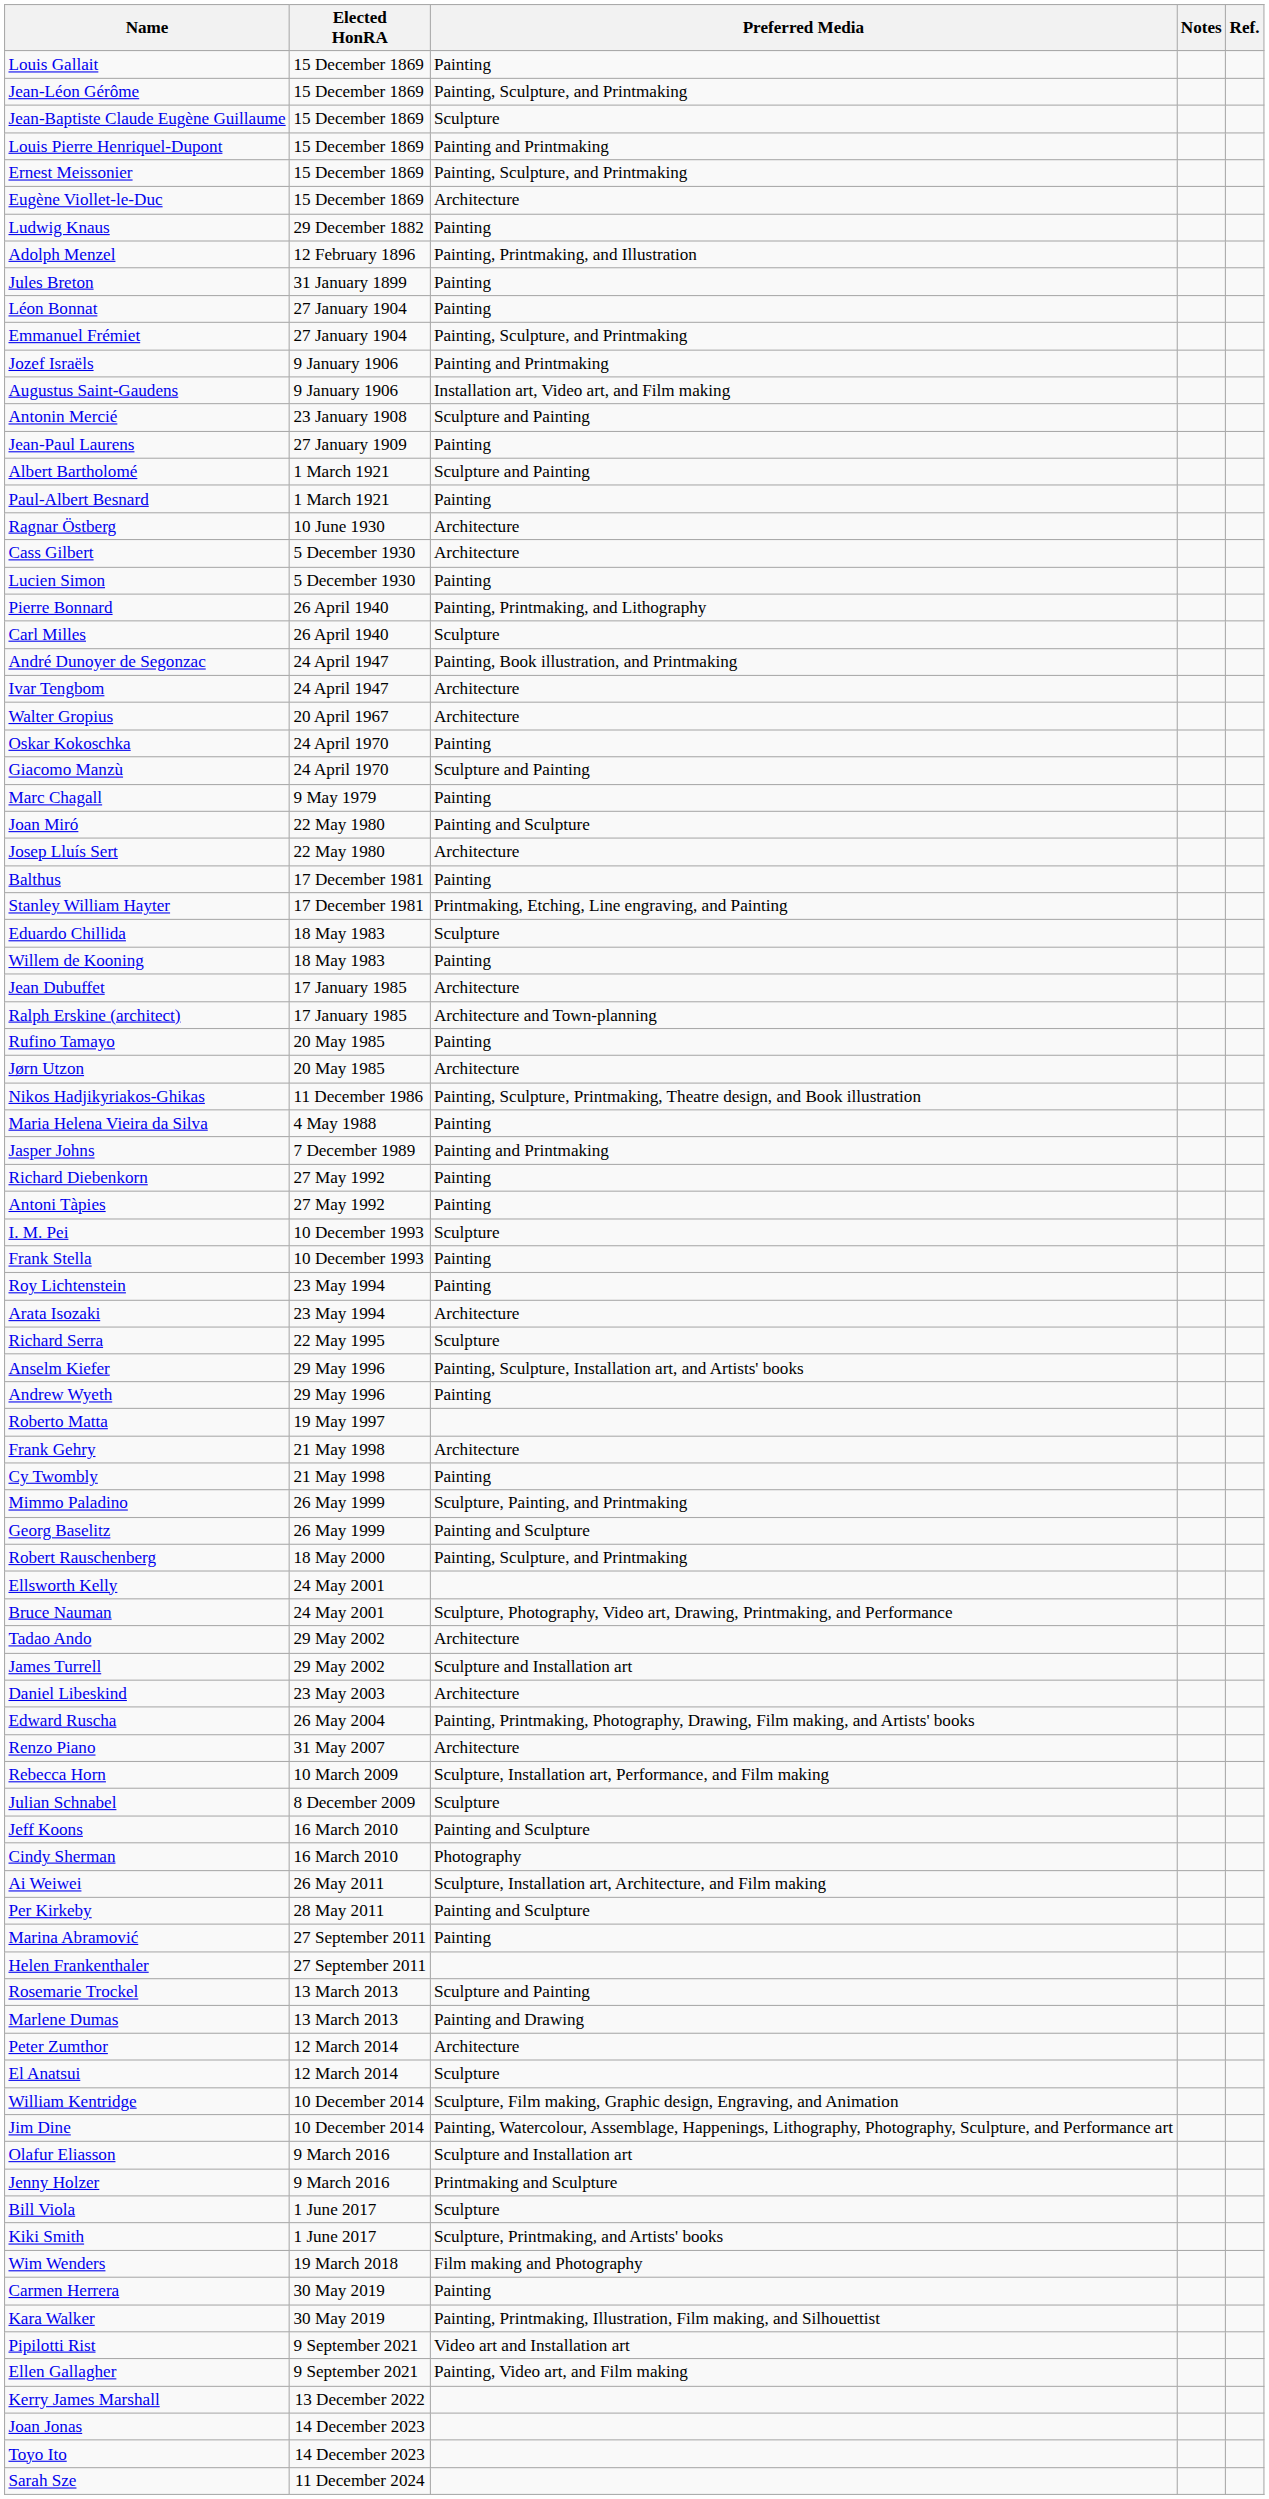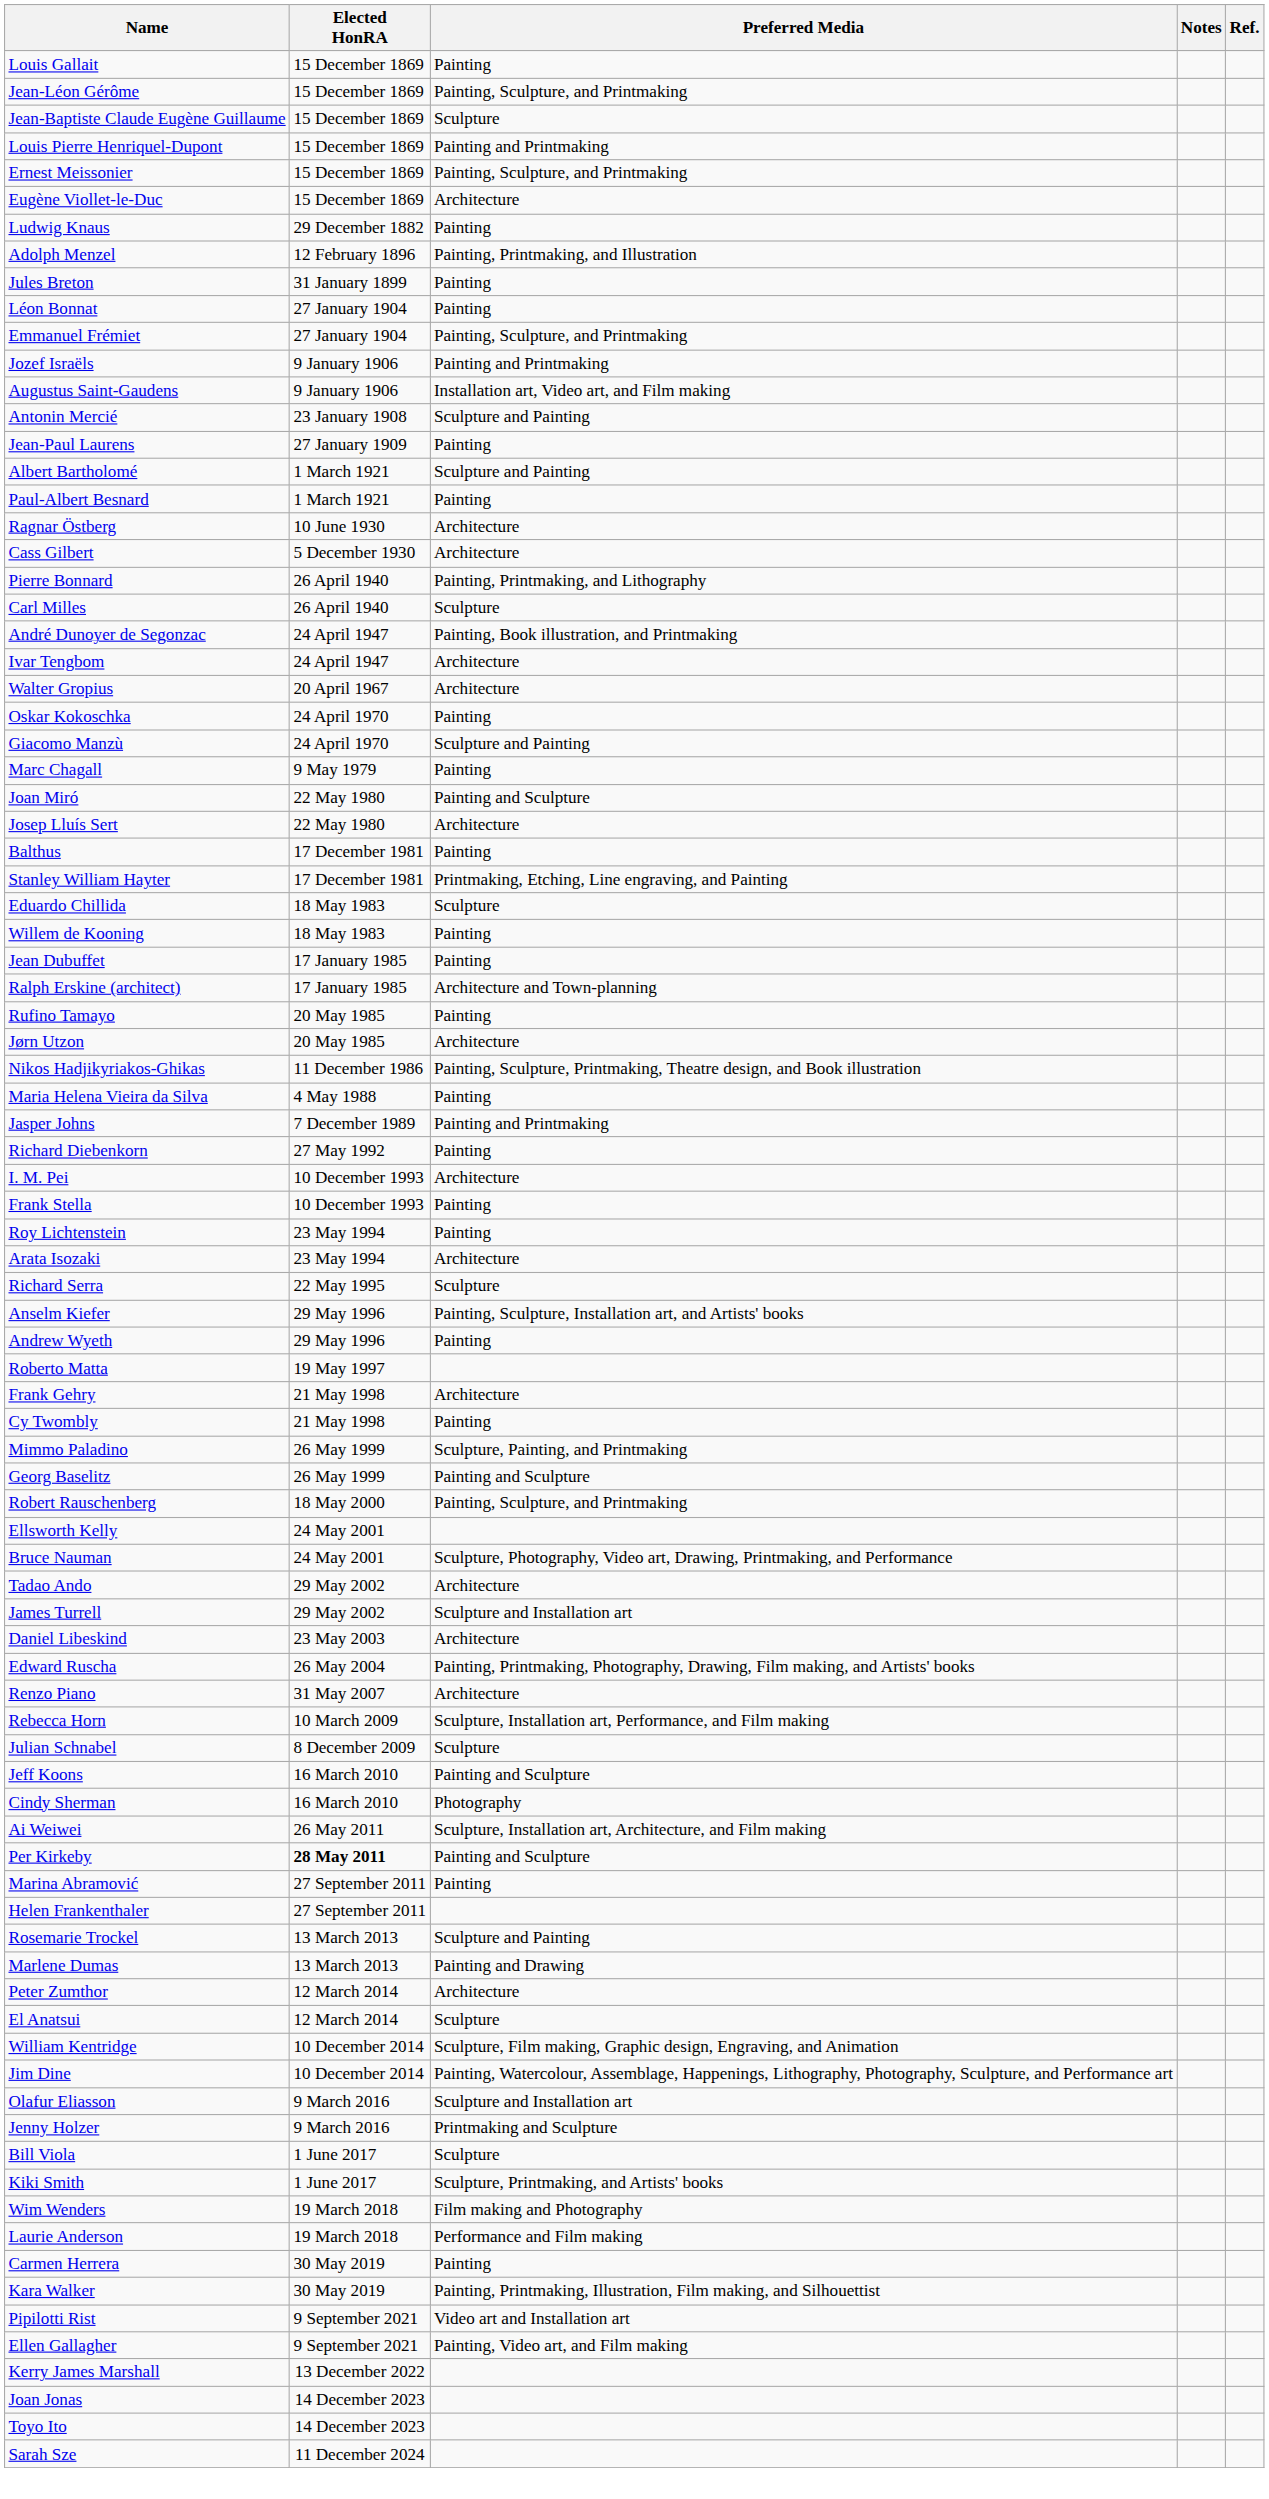- row: Lucien Simon | 5 December 1930 | Painting
Jean Dubuffet | Preferred Media: Architecture -> Painting
- row: Antoni Tàpies | 27 May 1992 | Painting
I. M. Pei | Preferred Media: Sculpture -> Architecture
Per Kirkeby | Elected HonRA: normal -> bold
+ row: Laurie Anderson | 19 March 2018 | Performance and Film making
